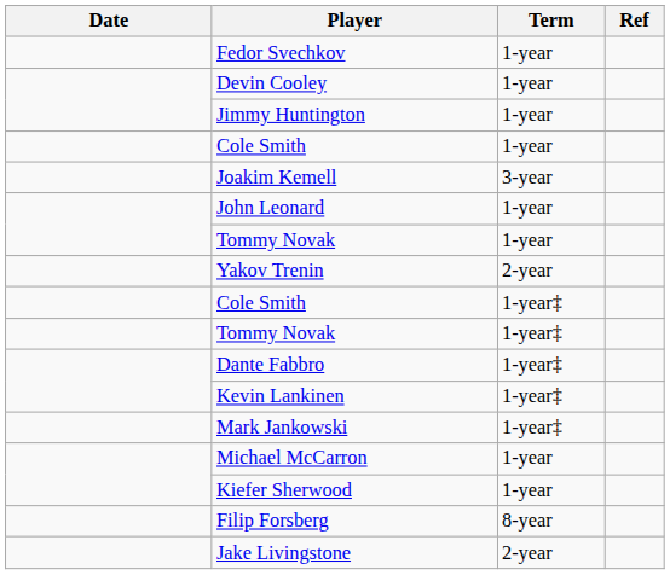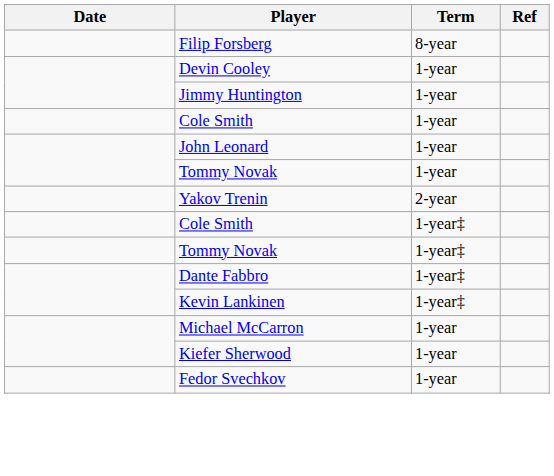rows swapped: Filip Forsberg <-> Fedor Svechkov
- row: Joakim Kemell | 3-year
- row: Mark Jankowski | 1-year‡
- row: Jake Livingstone | 2-year
